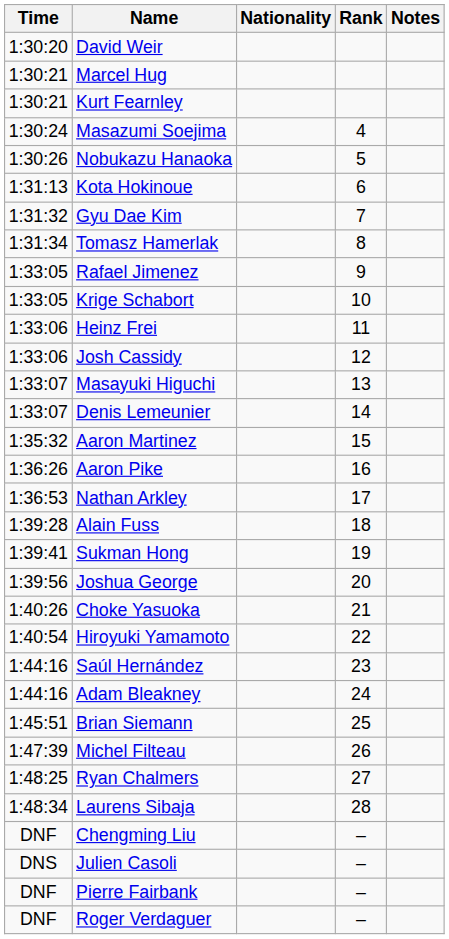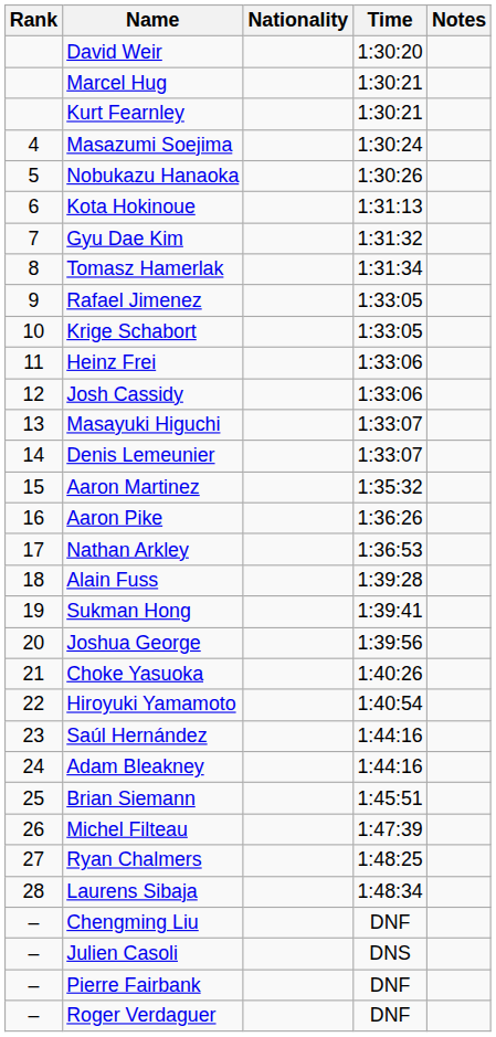columns swapped: Rank <-> Time
